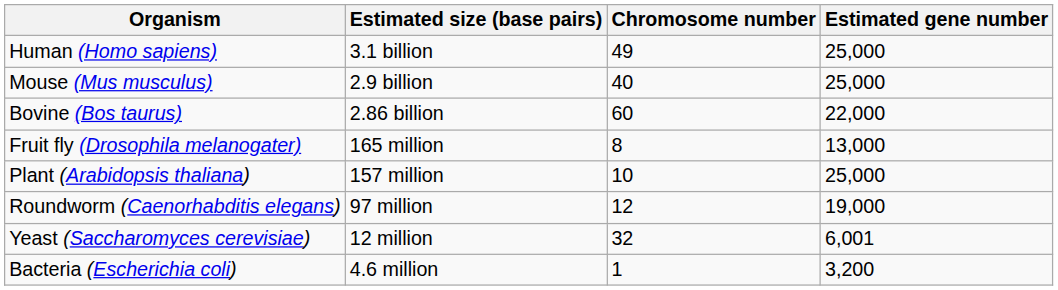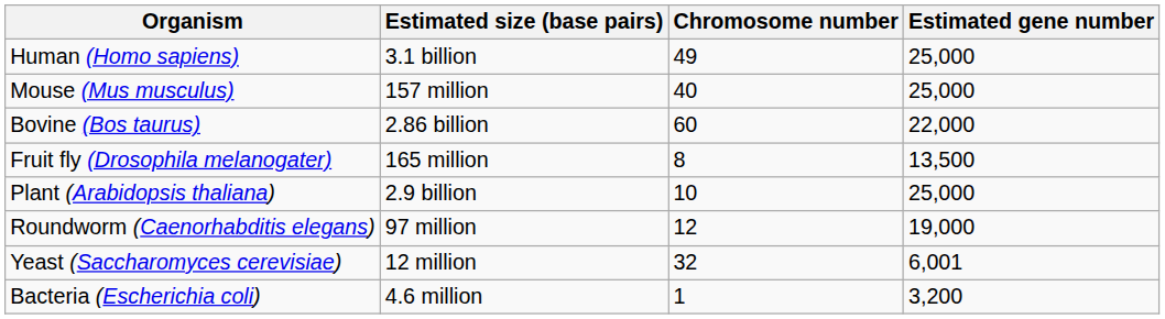Mouse (Mus musculus) | Estimated size (base pairs): 2.9 billion -> 157 million
Fruit fly (Drosophila melanogater) | Estimated gene number: 13,000 -> 13,500
Plant (Arabidopsis thaliana) | Estimated size (base pairs): 157 million -> 2.9 billion
